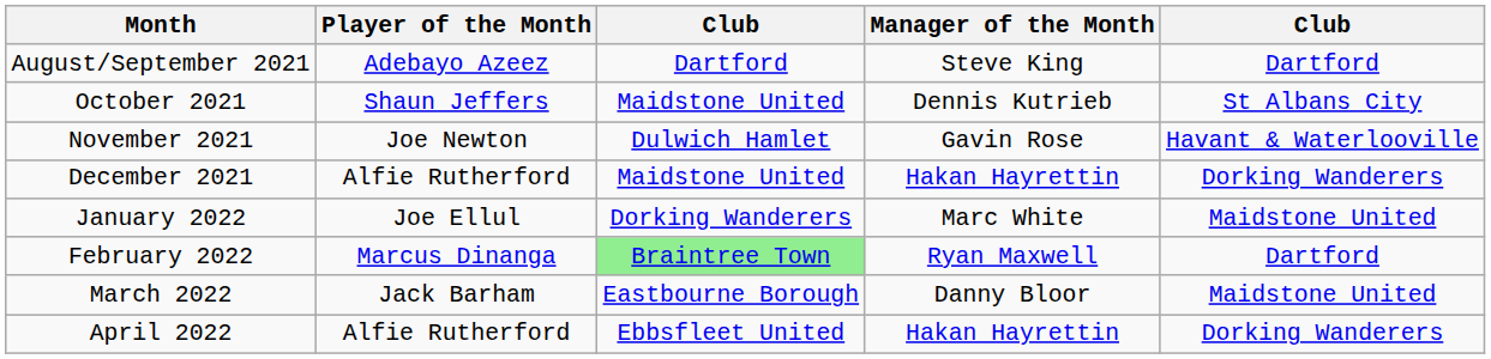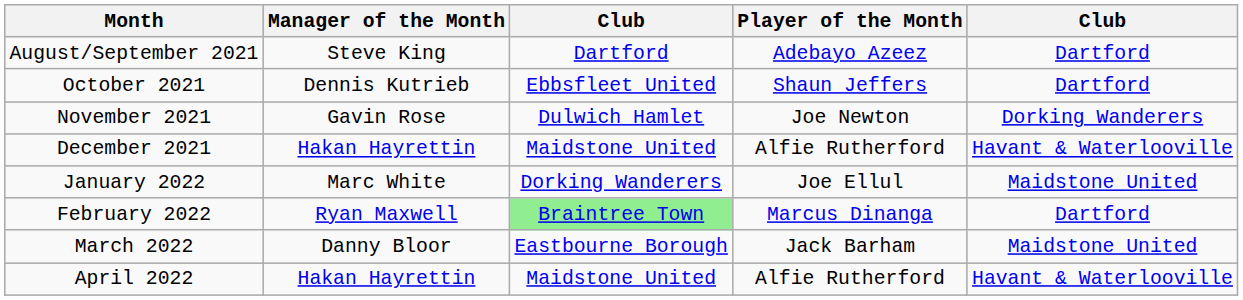columns swapped: Manager of the Month <-> Player of the Month
October 2021 | column 3: Maidstone United -> Ebbsfleet United
October 2021 | column 5: St Albans City -> Dartford
November 2021 | column 5: Havant & Waterlooville -> Dorking Wanderers
December 2021 | column 5: Dorking Wanderers -> Havant & Waterlooville
April 2022 | column 3: Ebbsfleet United -> Maidstone United
April 2022 | column 5: Dorking Wanderers -> Havant & Waterlooville
